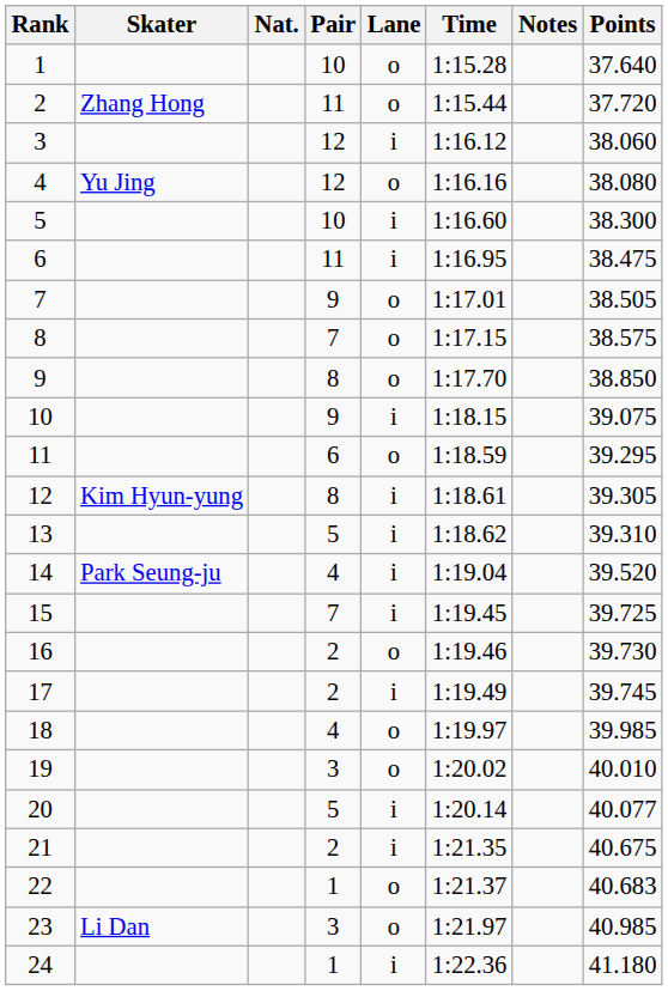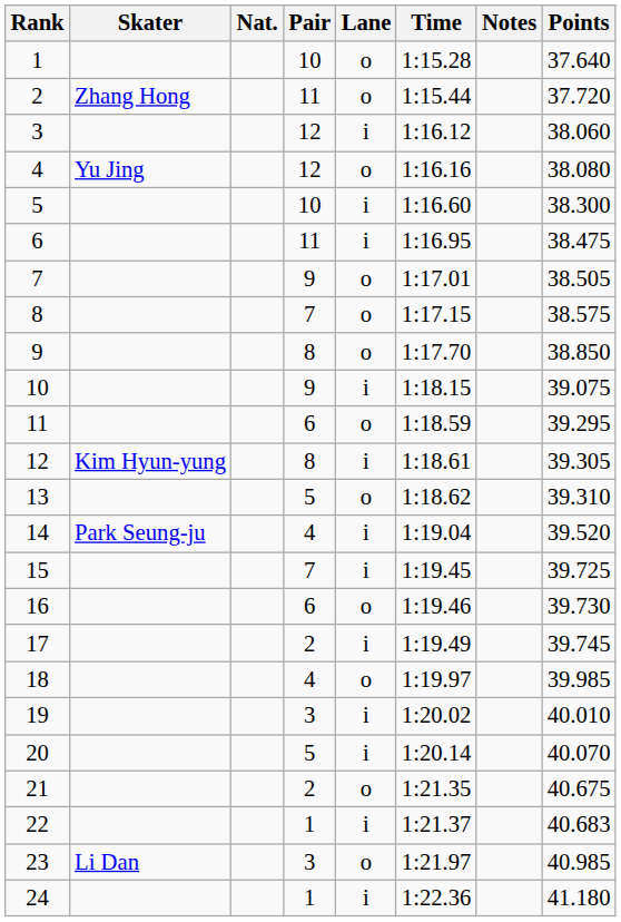13 | Lane: i -> o
16 | Pair: 2 -> 6
19 | Lane: o -> i
20 | Points: 40.077 -> 40.070
21 | Lane: i -> o
22 | Lane: o -> i
